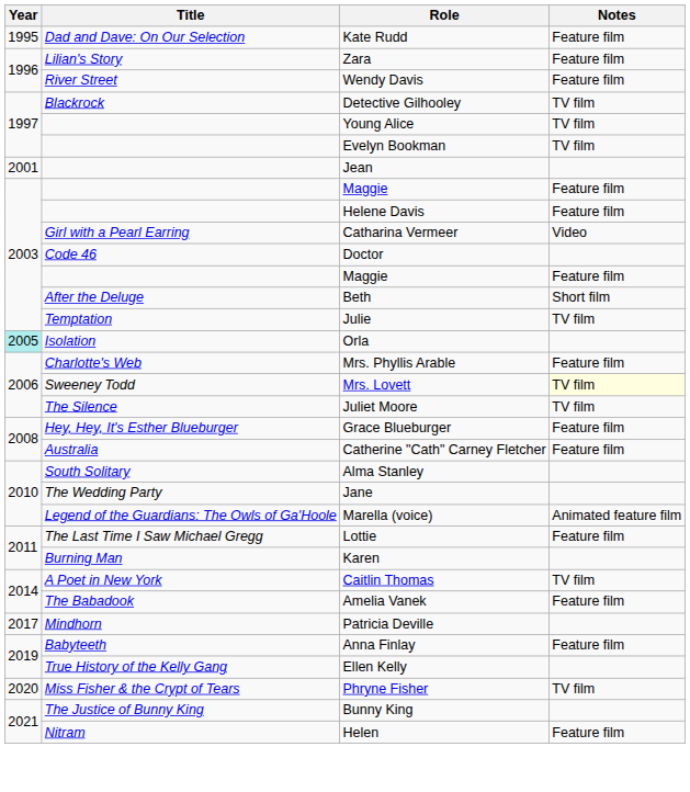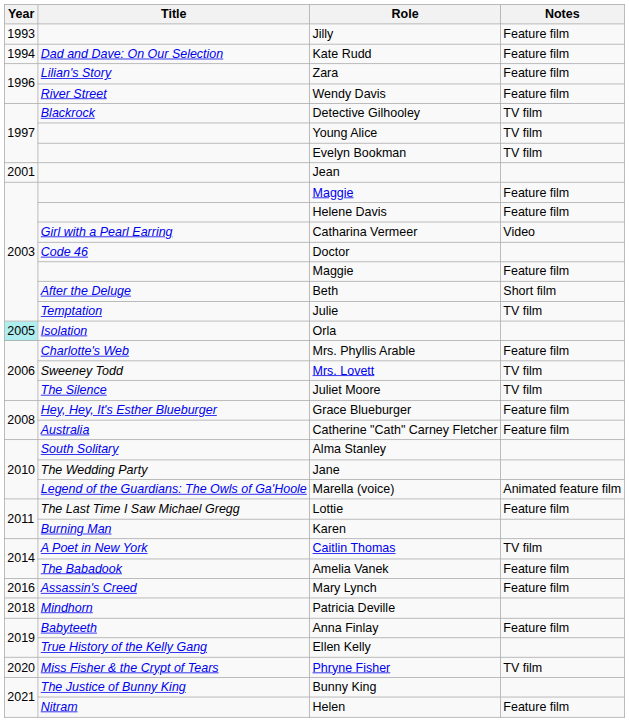+ row: 1993 | Jilly | Feature film
Kate Rudd | Year: 1995 -> 1994
Mrs. Lovett | Notes: lightyellow background -> no background
+ row: 2016 | Assassin's Creed | Mary Lynch | Feature film
Patricia Deville | Year: 2017 -> 2018
